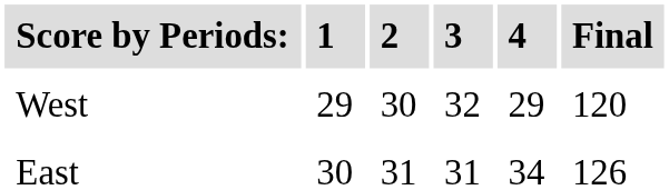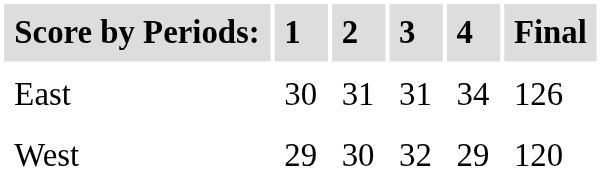rows swapped: West <-> East
